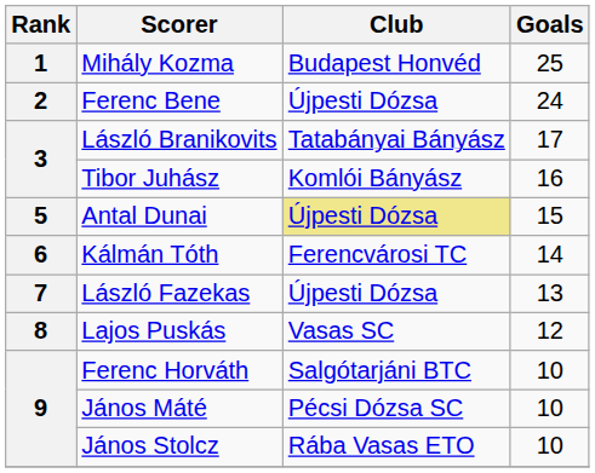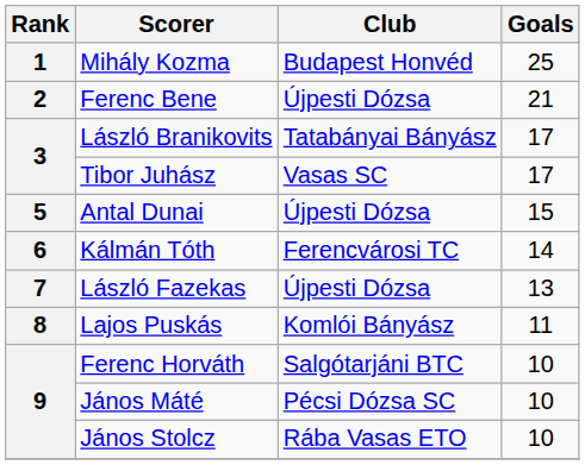Ferenc Bene | Goals: 24 -> 21
Tibor Juhász | Club: Komlói Bányász -> Vasas SC
Tibor Juhász | Goals: 16 -> 17
Antal Dunai | Club: khaki background -> no background
Lajos Puskás | Club: Vasas SC -> Komlói Bányász
Lajos Puskás | Goals: 12 -> 11
